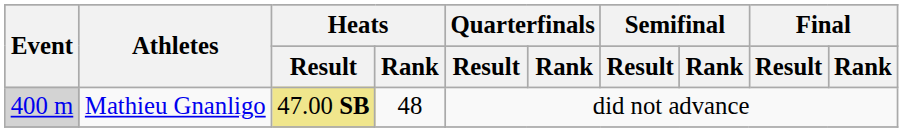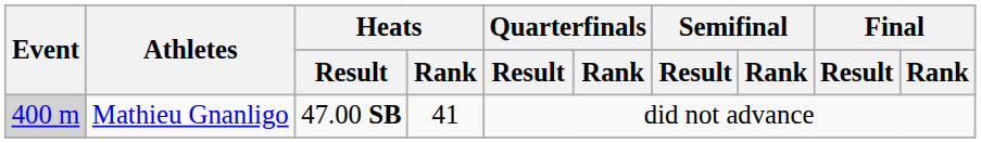Mathieu Gnanligo | Heats / Result: khaki background -> no background
Mathieu Gnanligo | Heats / Rank: 48 -> 41
